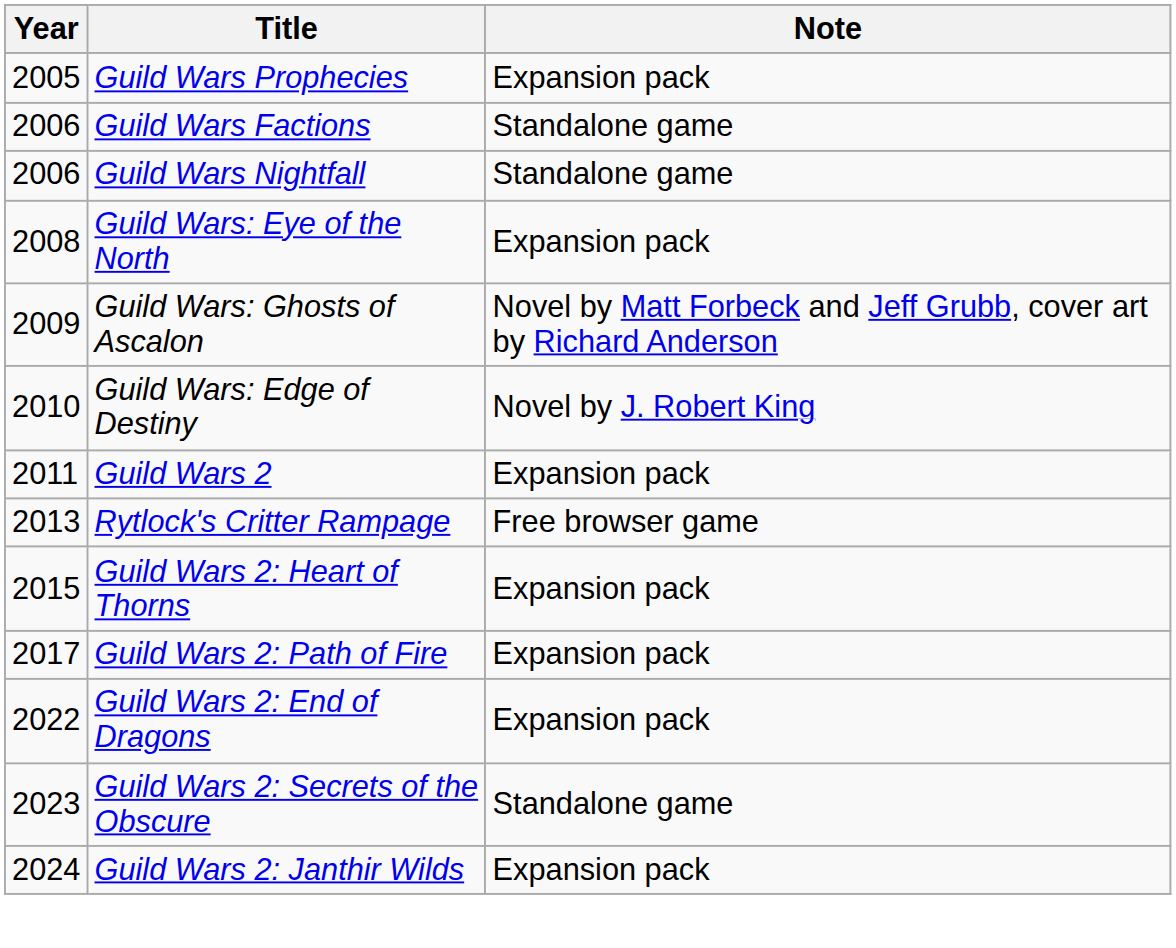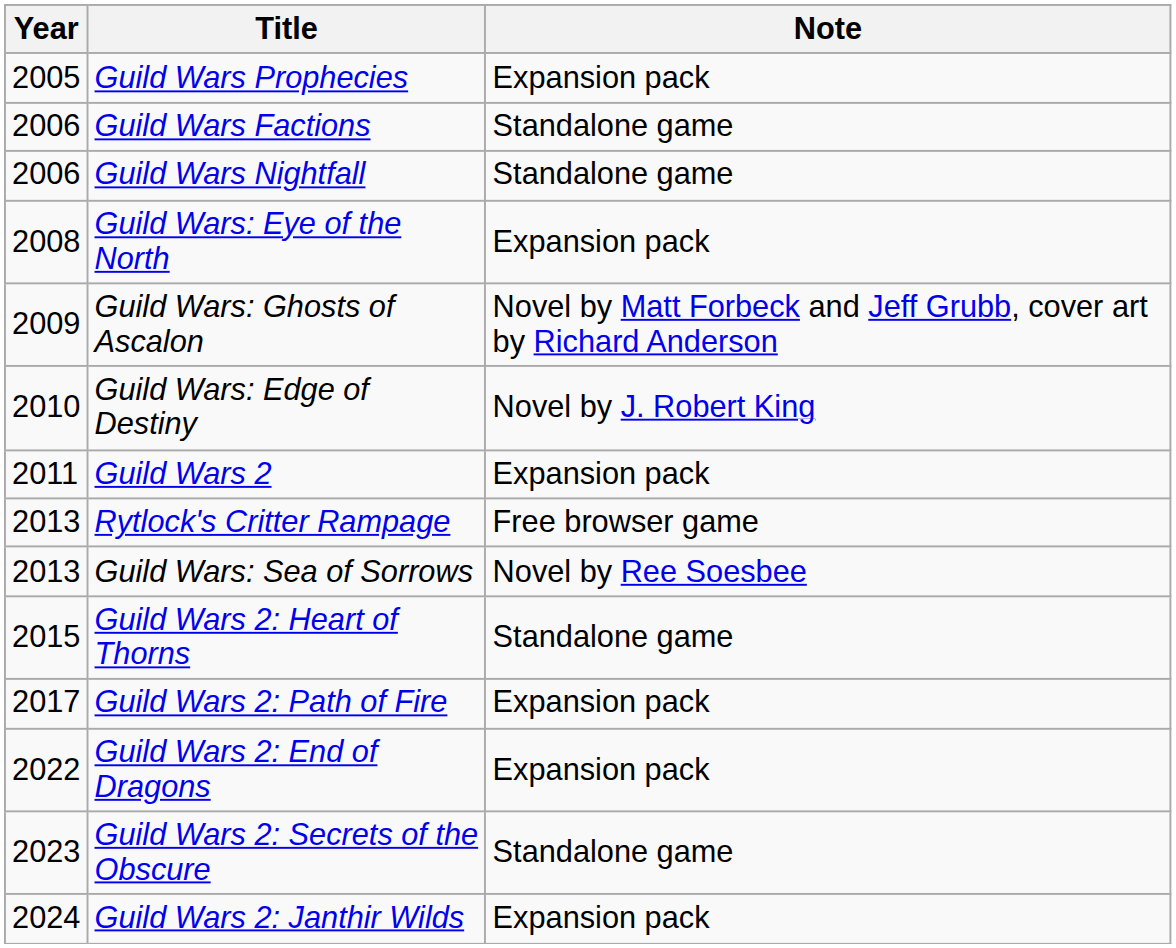+ row: 2013 | Guild Wars: Sea of Sorrows | Novel by Ree Soesbee
Guild Wars 2: Heart of Thorns | Note: Expansion pack -> Standalone game
